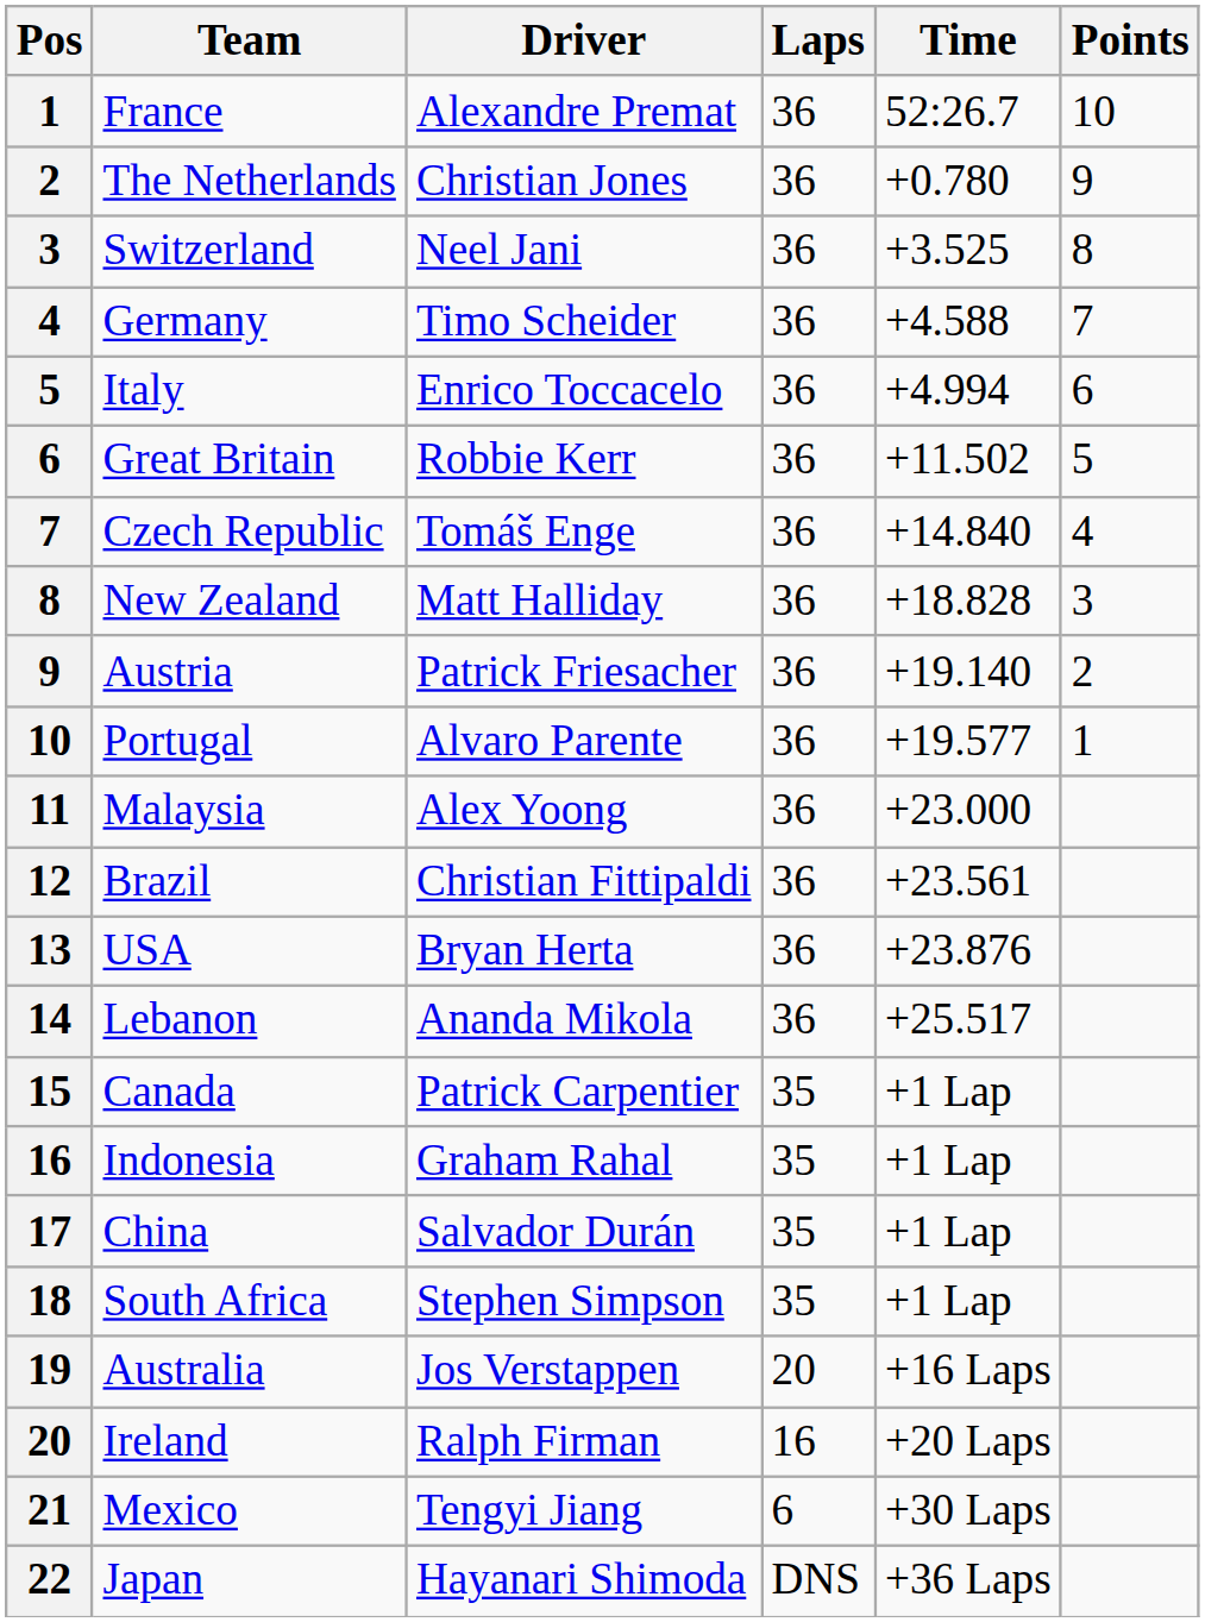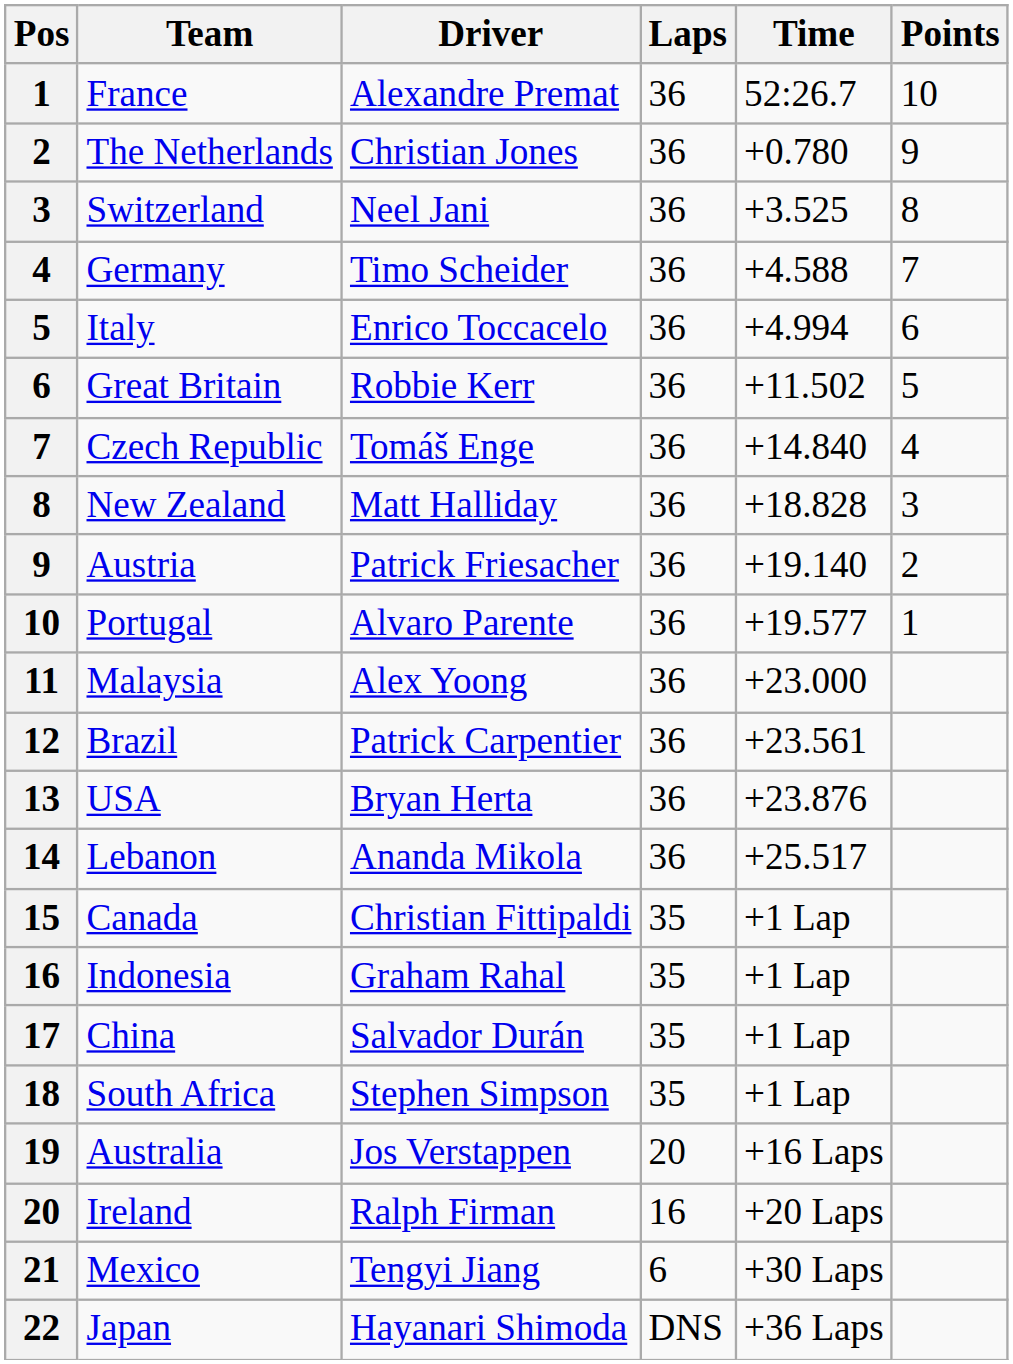Brazil | Driver: Christian Fittipaldi -> Patrick Carpentier
Canada | Driver: Patrick Carpentier -> Christian Fittipaldi
